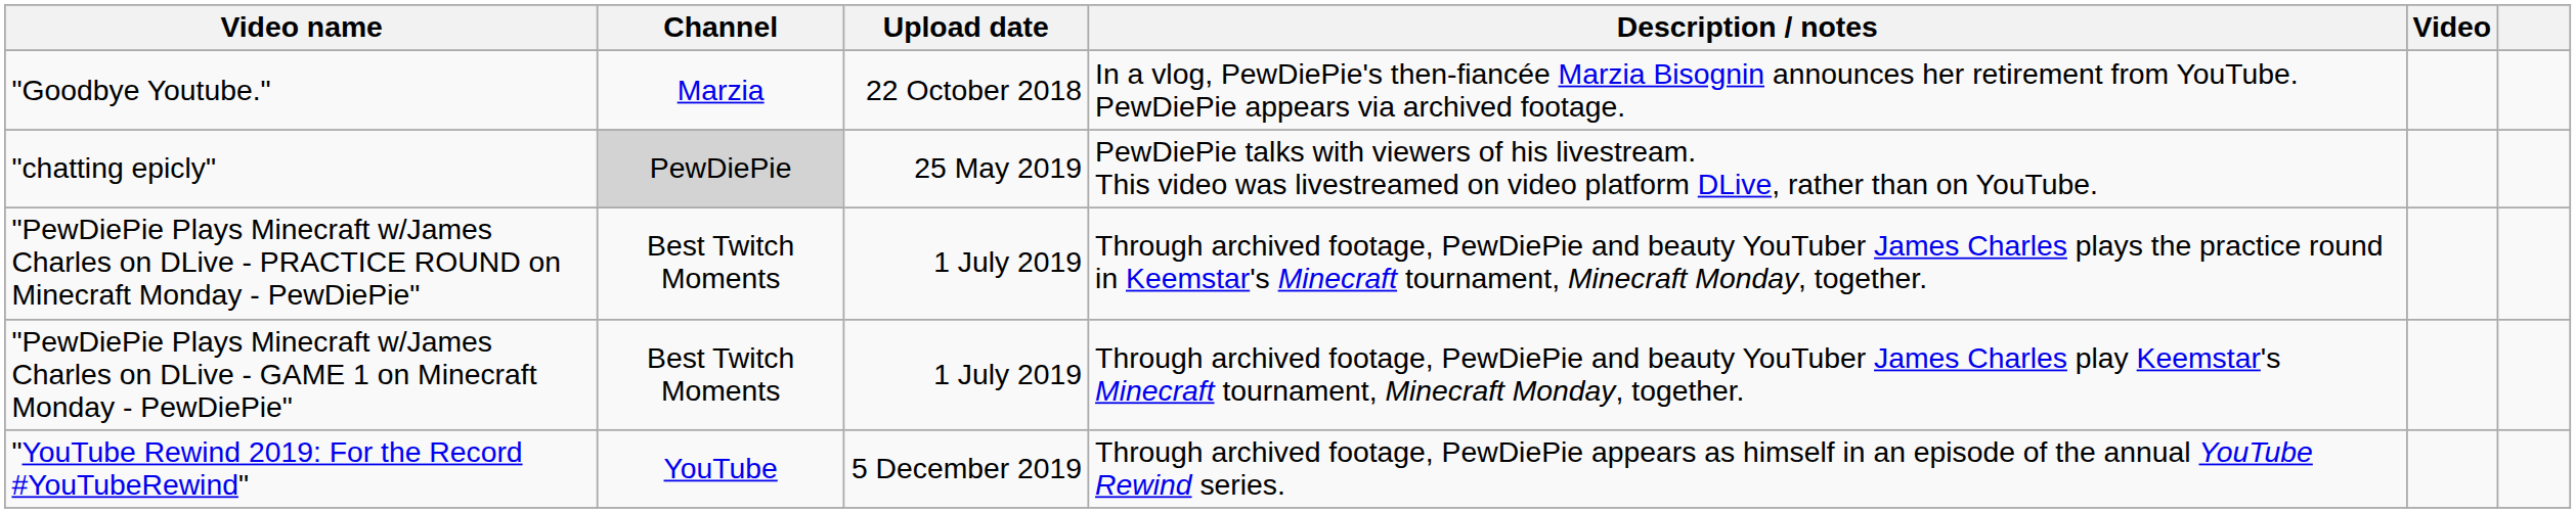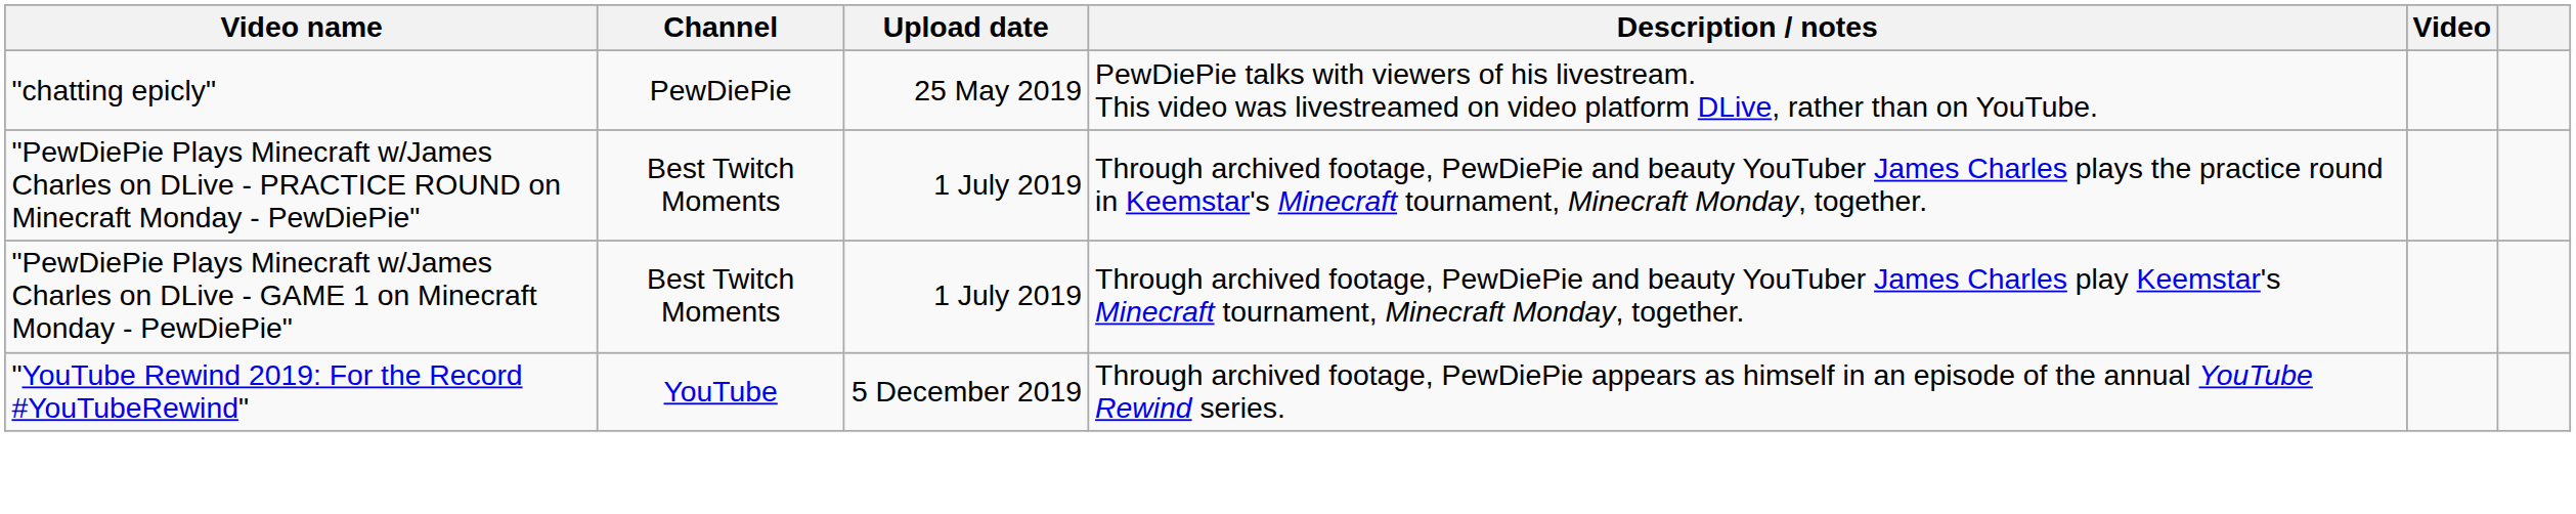- row: "Goodbye Youtube." | Marzia | 22 October 2018 | In a vlog, PewDiePie's then-fiancée Marzia Bisognin announces her retirement from YouTube. PewDiePie appears via archived footage.
"chatting epicly" | Channel: lightgrey background -> no background
